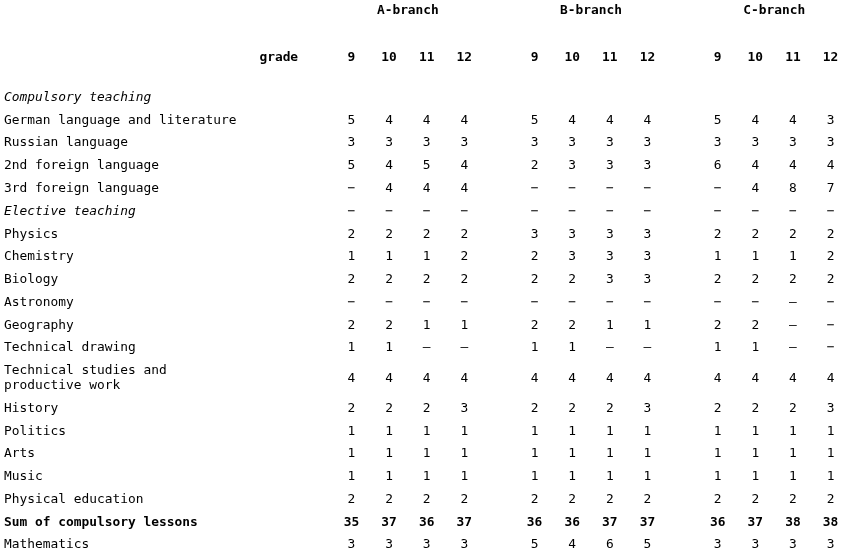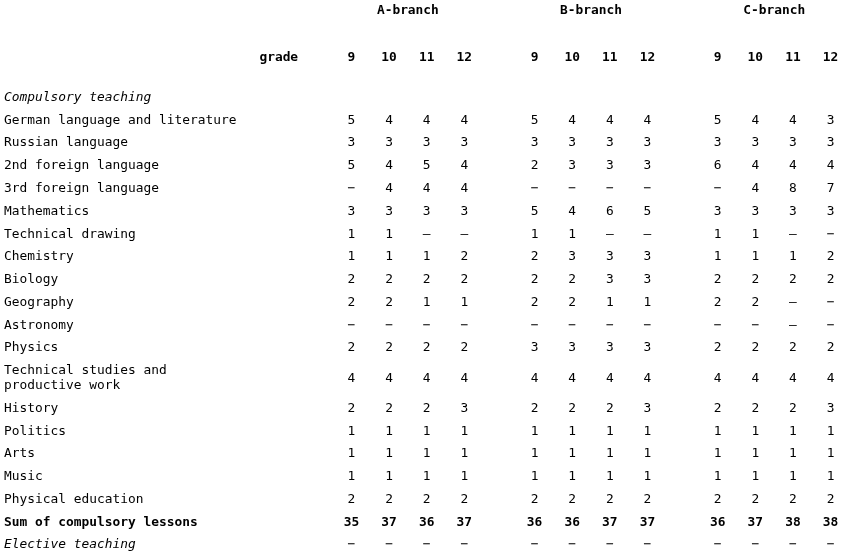rows swapped: Mathematics <-> Elective teaching
rows swapped: Physics <-> Technical drawing
rows swapped: Geography <-> Astronomy
